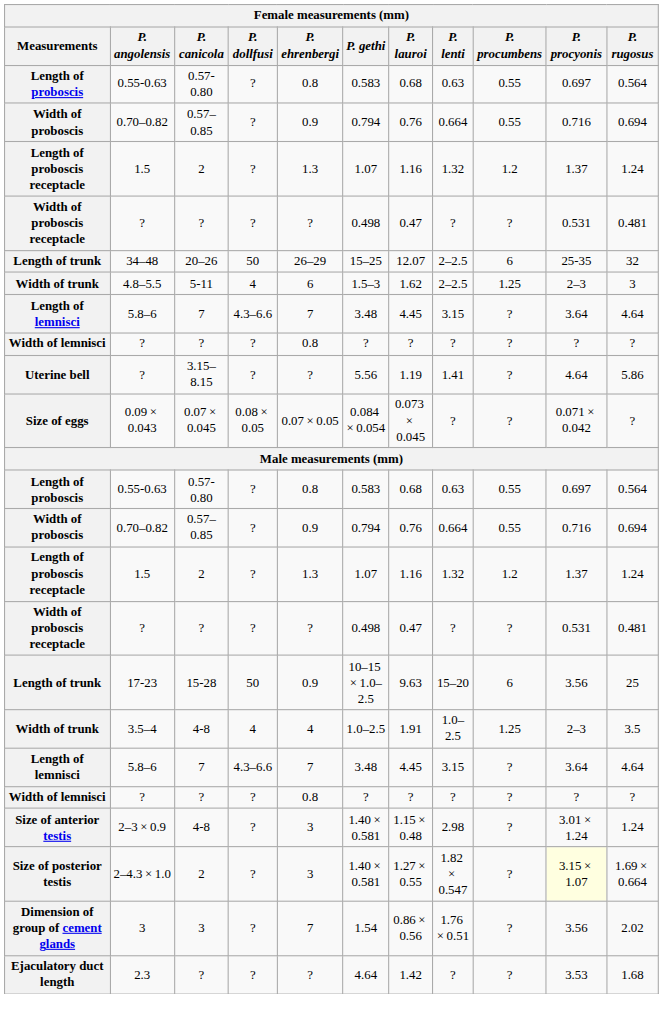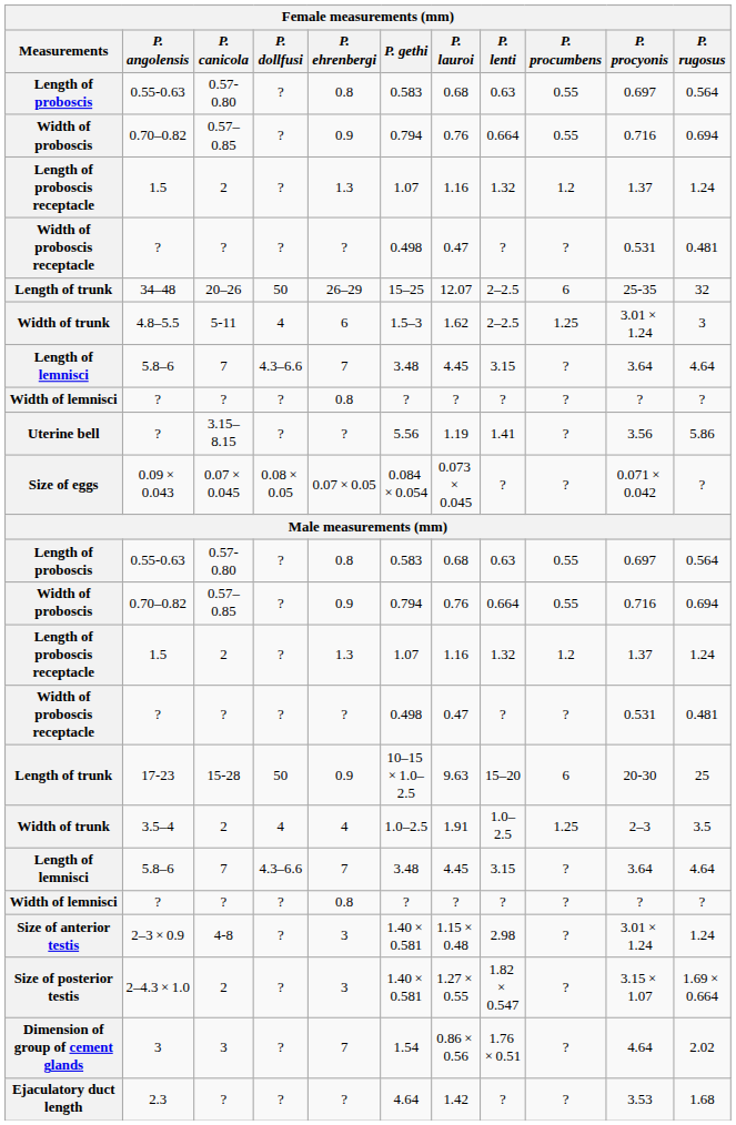Width of trunk / 4.8–5.5 | P. procyonis: 2–3 -> 3.01 × 1.24
Uterine bell | P. procyonis: 4.64 -> 3.56
Length of trunk / 17-23 | P. procyonis: 3.56 -> 20-30
Width of trunk / 3.5–4 | P. canicola: 4-8 -> 2
Size of posterior testis | P. procyonis: lightyellow background -> no background
Dimension of group of cement glands | P. procyonis: 3.56 -> 4.64
